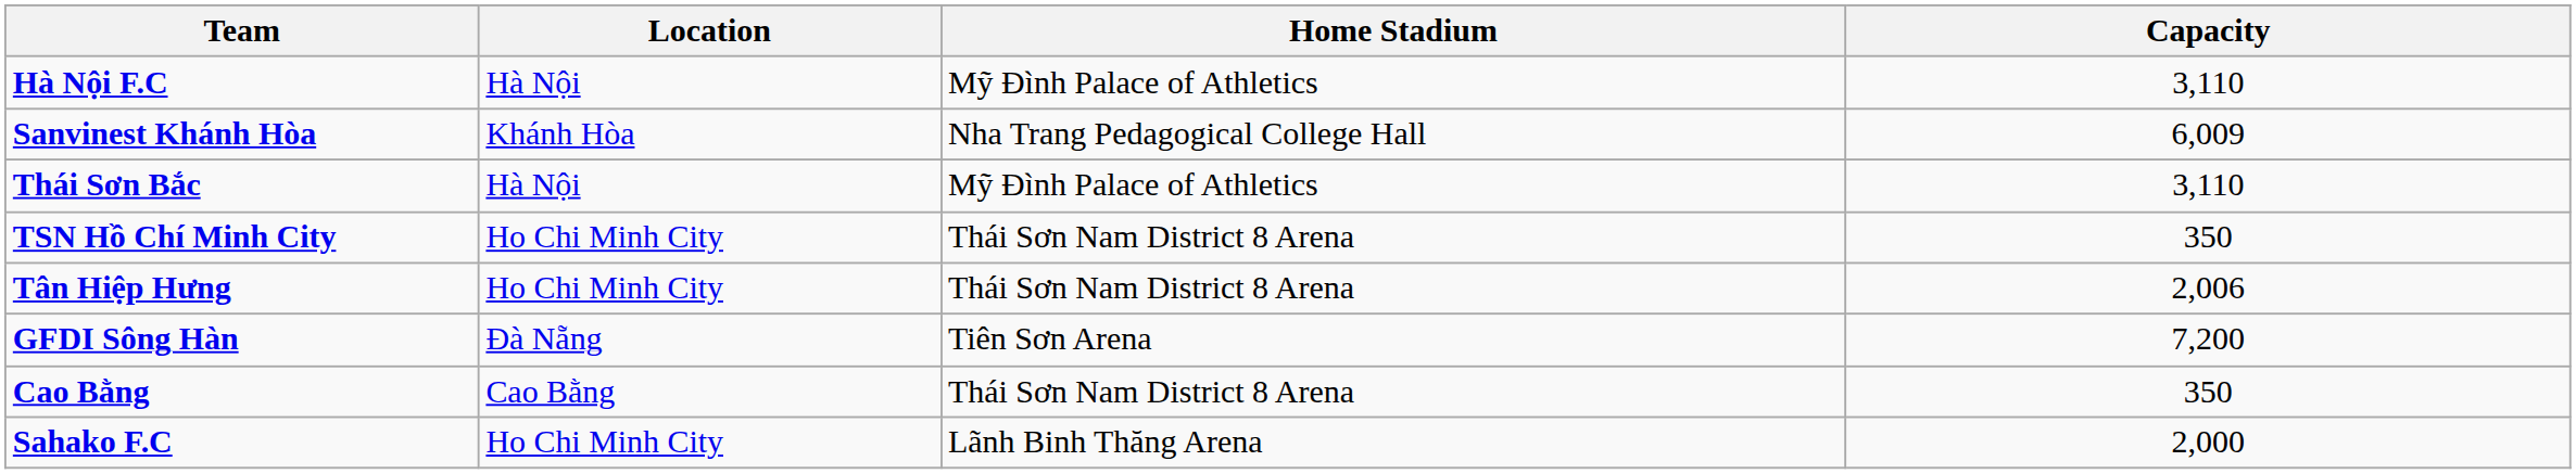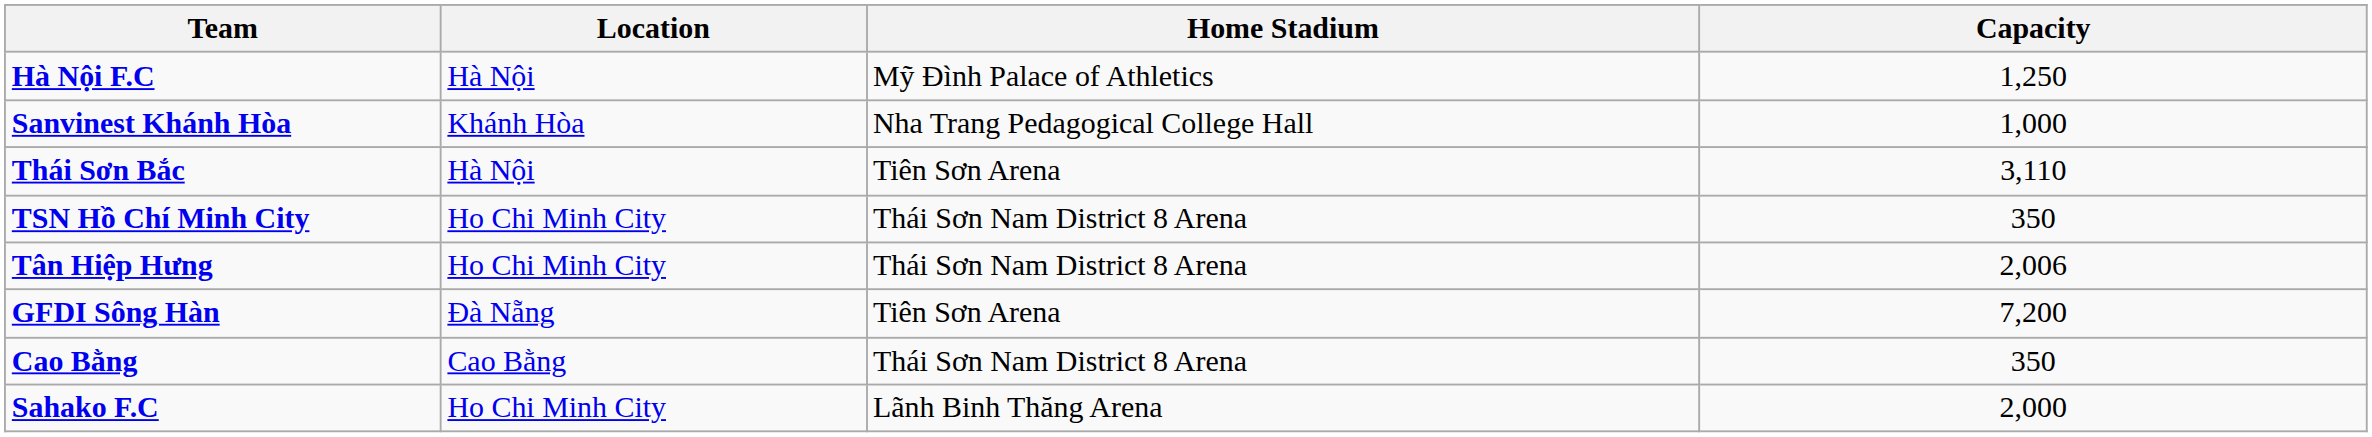Hà Nội F.C | Capacity: 3,110 -> 1,250
Sanvinest Khánh Hòa | Capacity: 6,009 -> 1,000
Thái Sơn Bắc | Home Stadium: Mỹ Đình Palace of Athletics -> Tiên Sơn Arena
